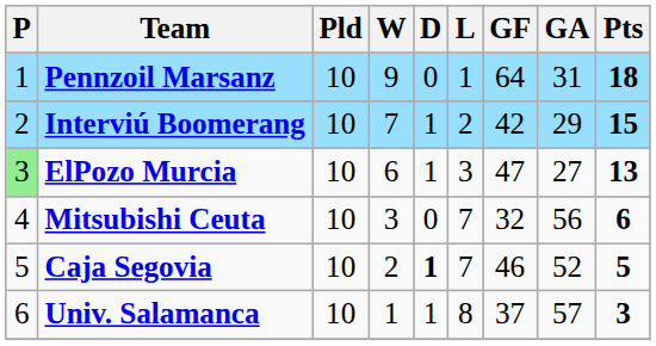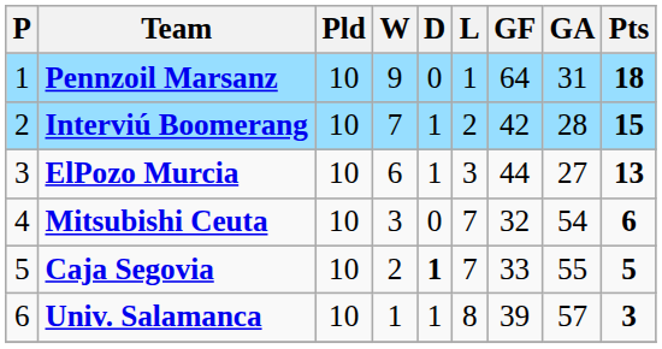Interviú Boomerang | GA: 29 -> 28
ElPozo Murcia | P: lightgreen background -> no background
ElPozo Murcia | GF: 47 -> 44
Mitsubishi Ceuta | GA: 56 -> 54
Caja Segovia | GF: 46 -> 33
Caja Segovia | GA: 52 -> 55
Univ. Salamanca | GF: 37 -> 39
